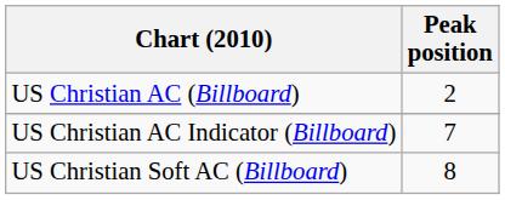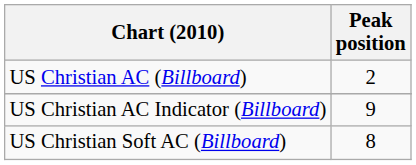US Christian AC Indicator (Billboard) | Peak position: 7 -> 9
